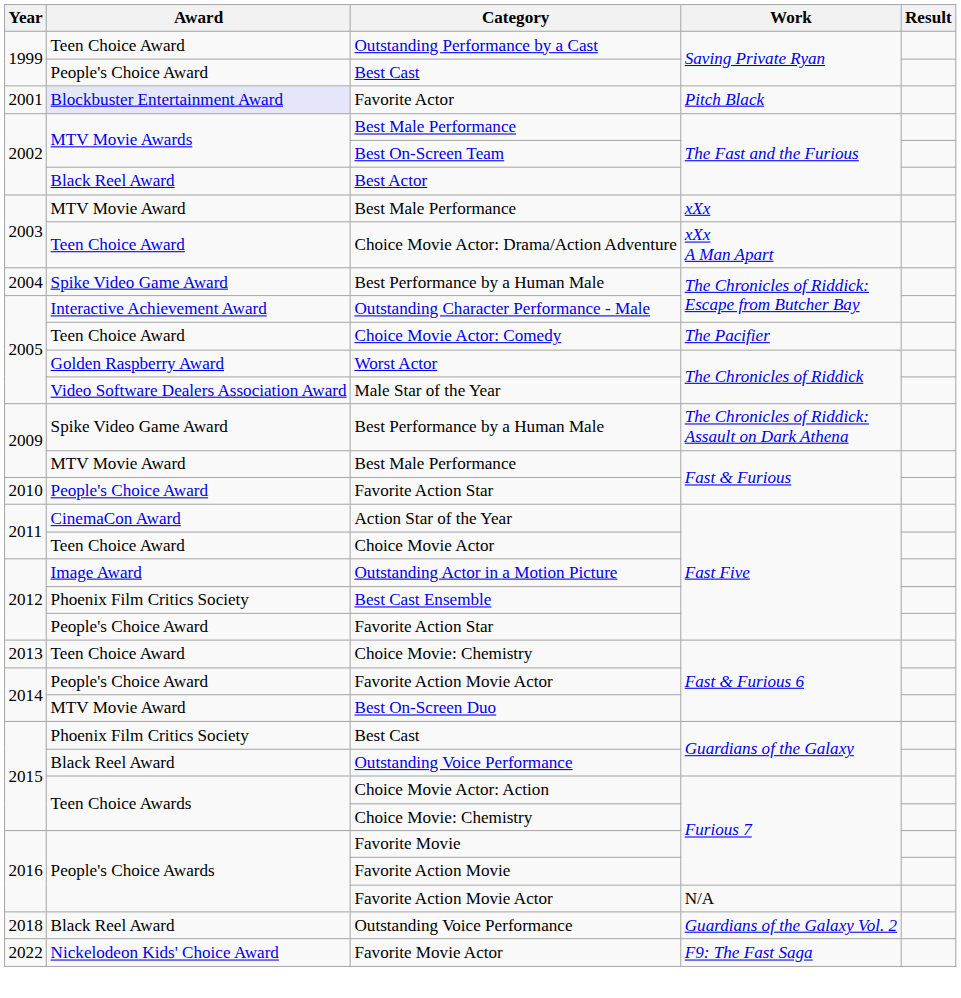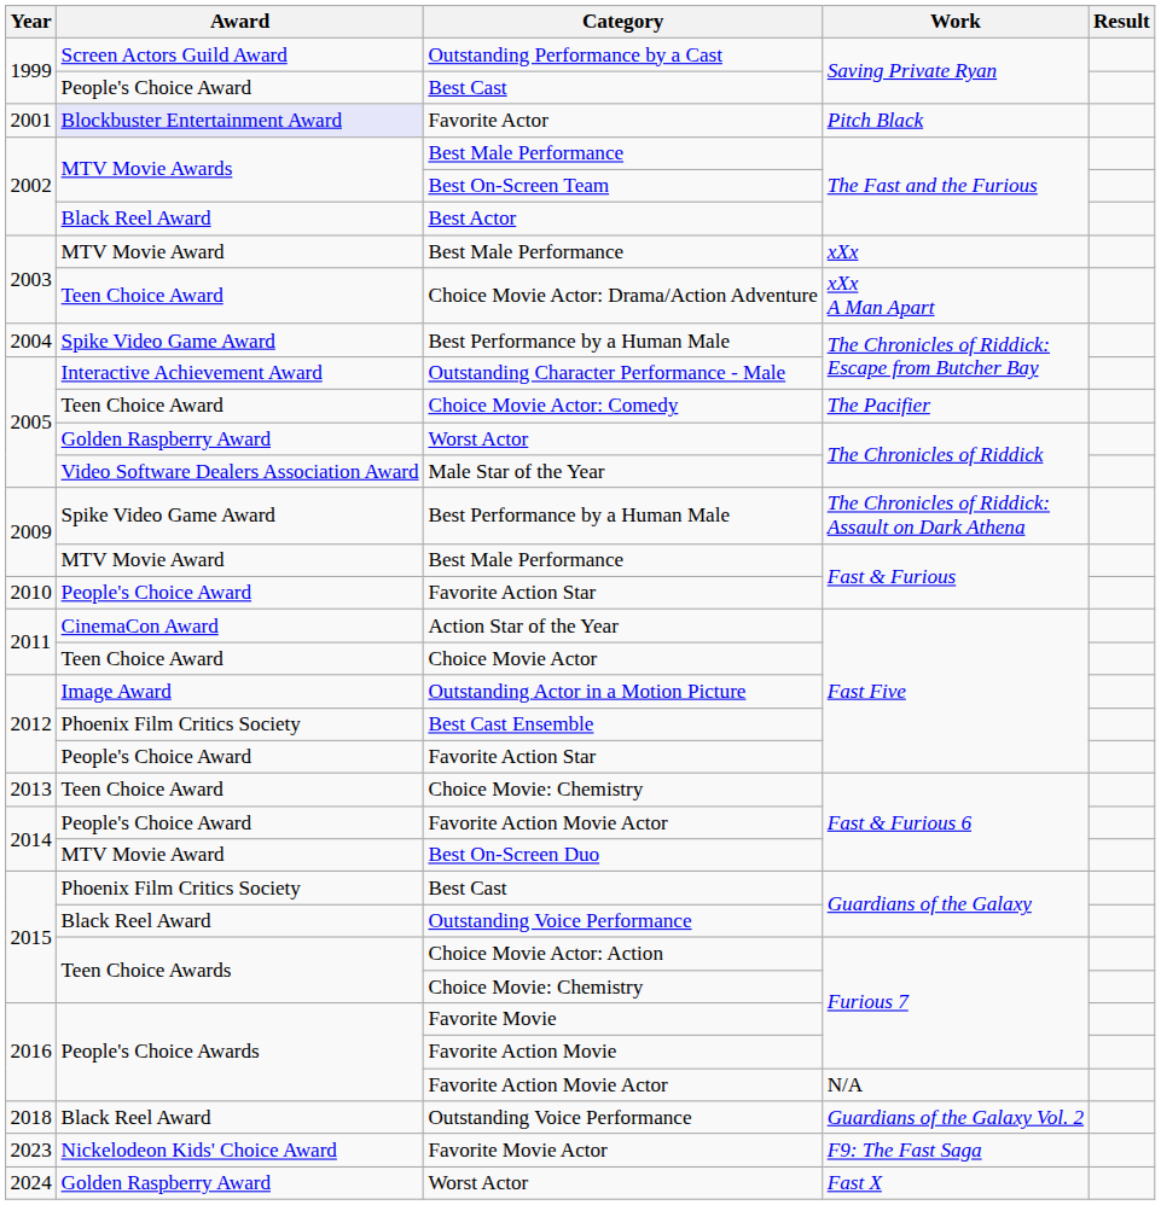Outstanding Performance by a Cast | Award: Teen Choice Award -> Screen Actors Guild Award
Favorite Movie Actor | Year: 2022 -> 2023
+ row: 2024 | Golden Raspberry Award | Worst Actor | Fast X
